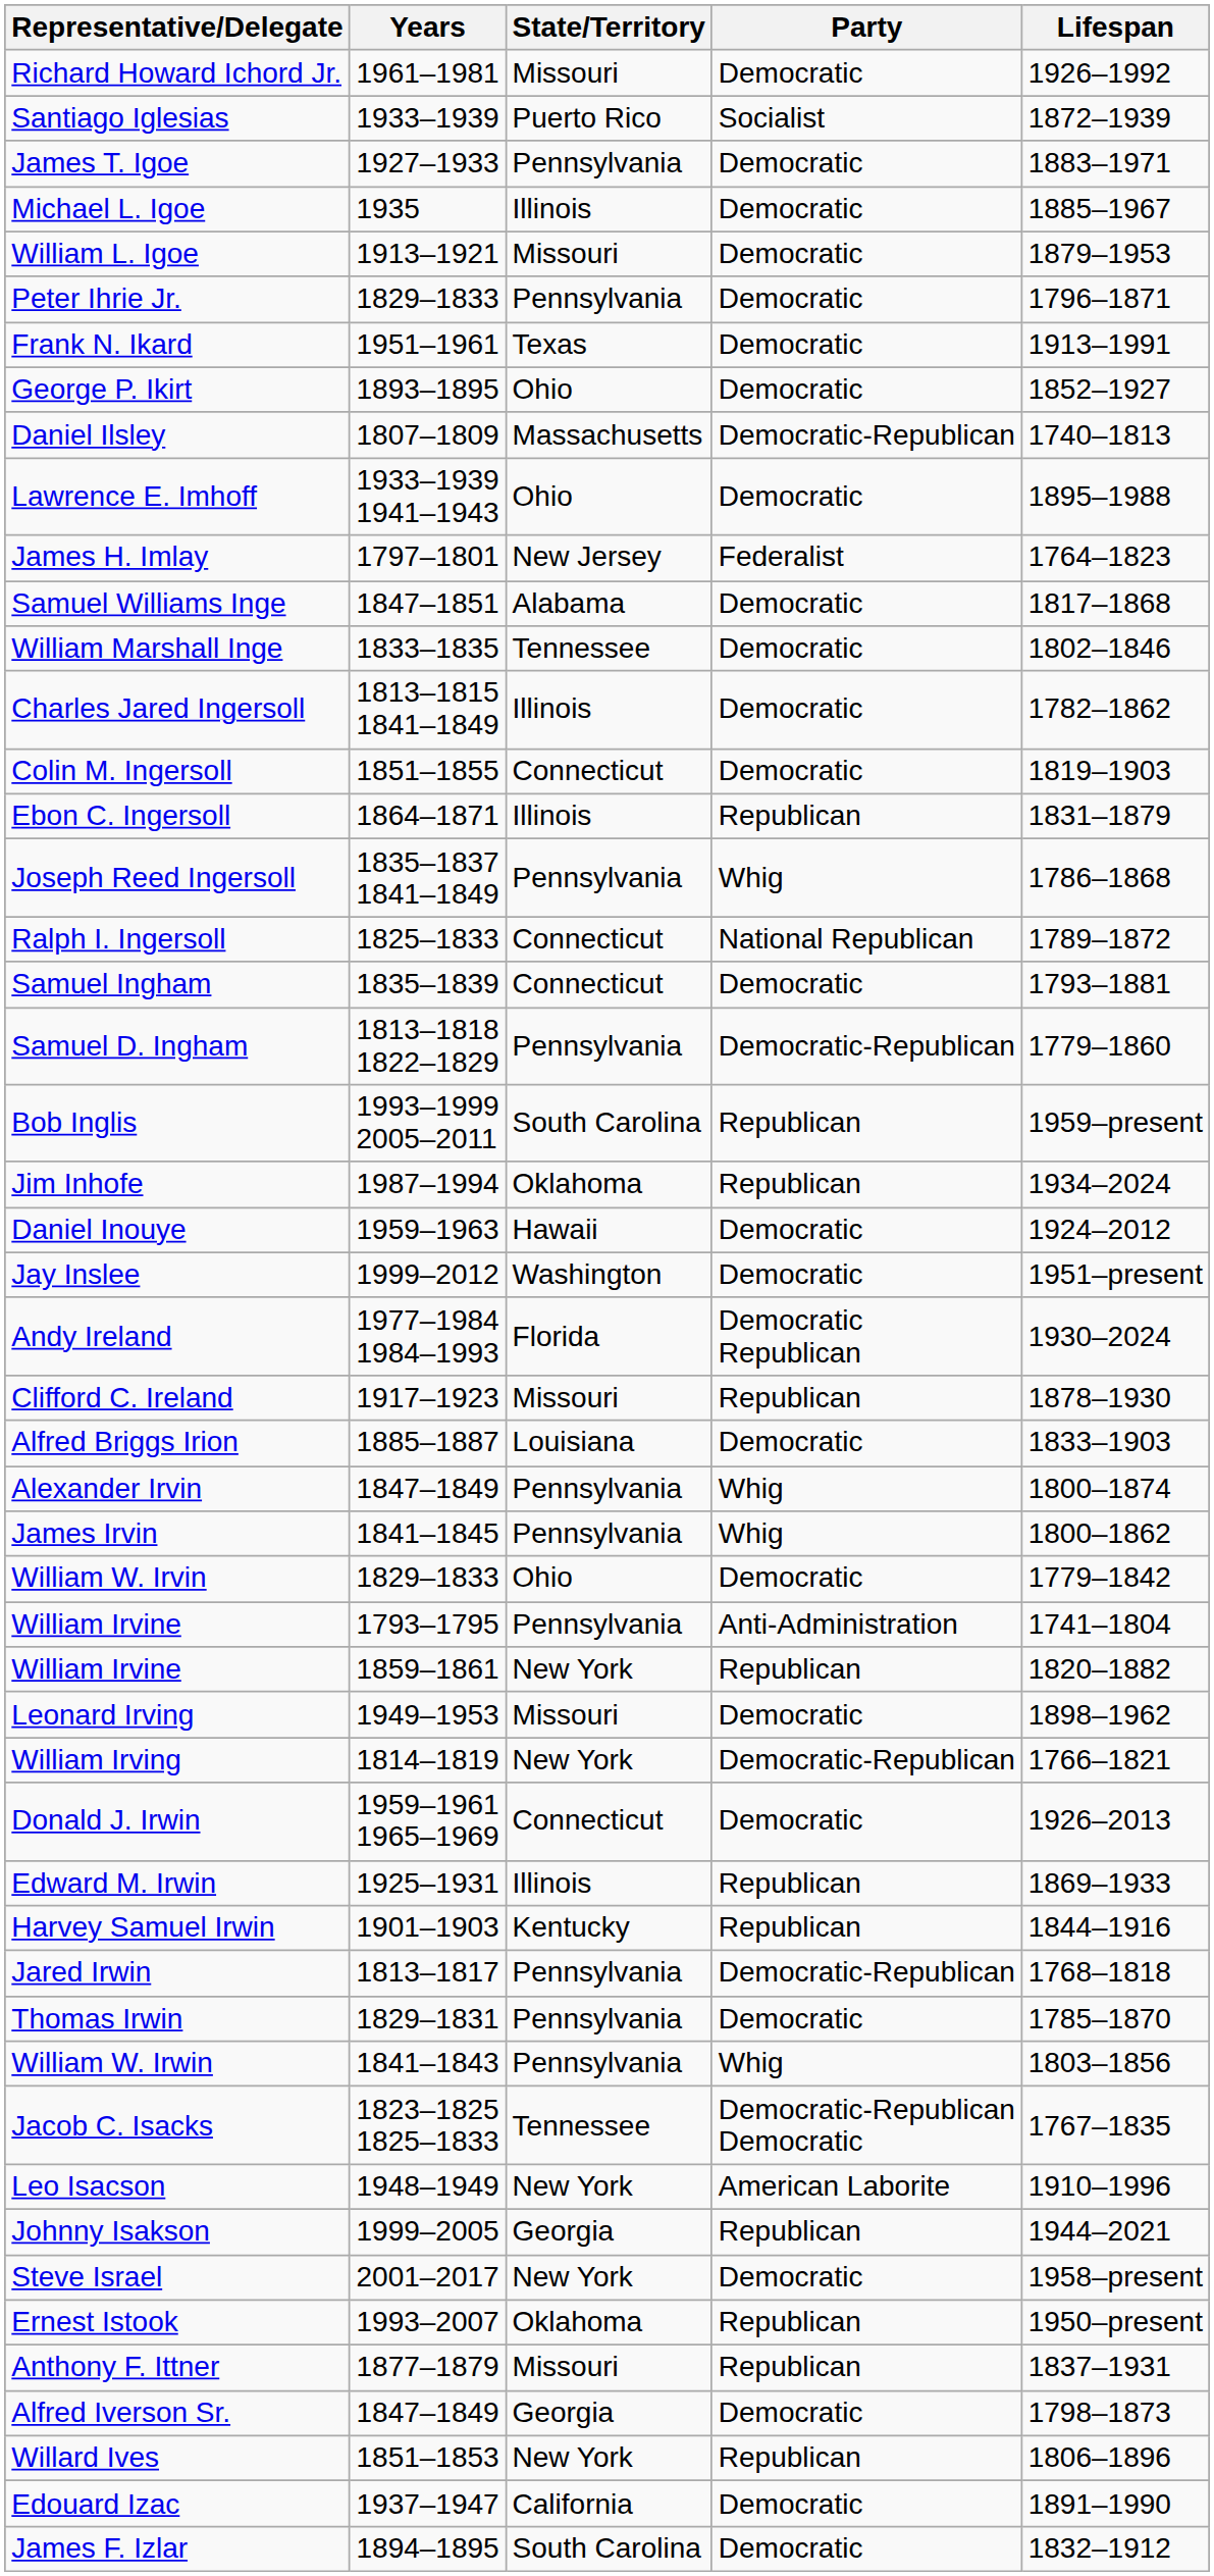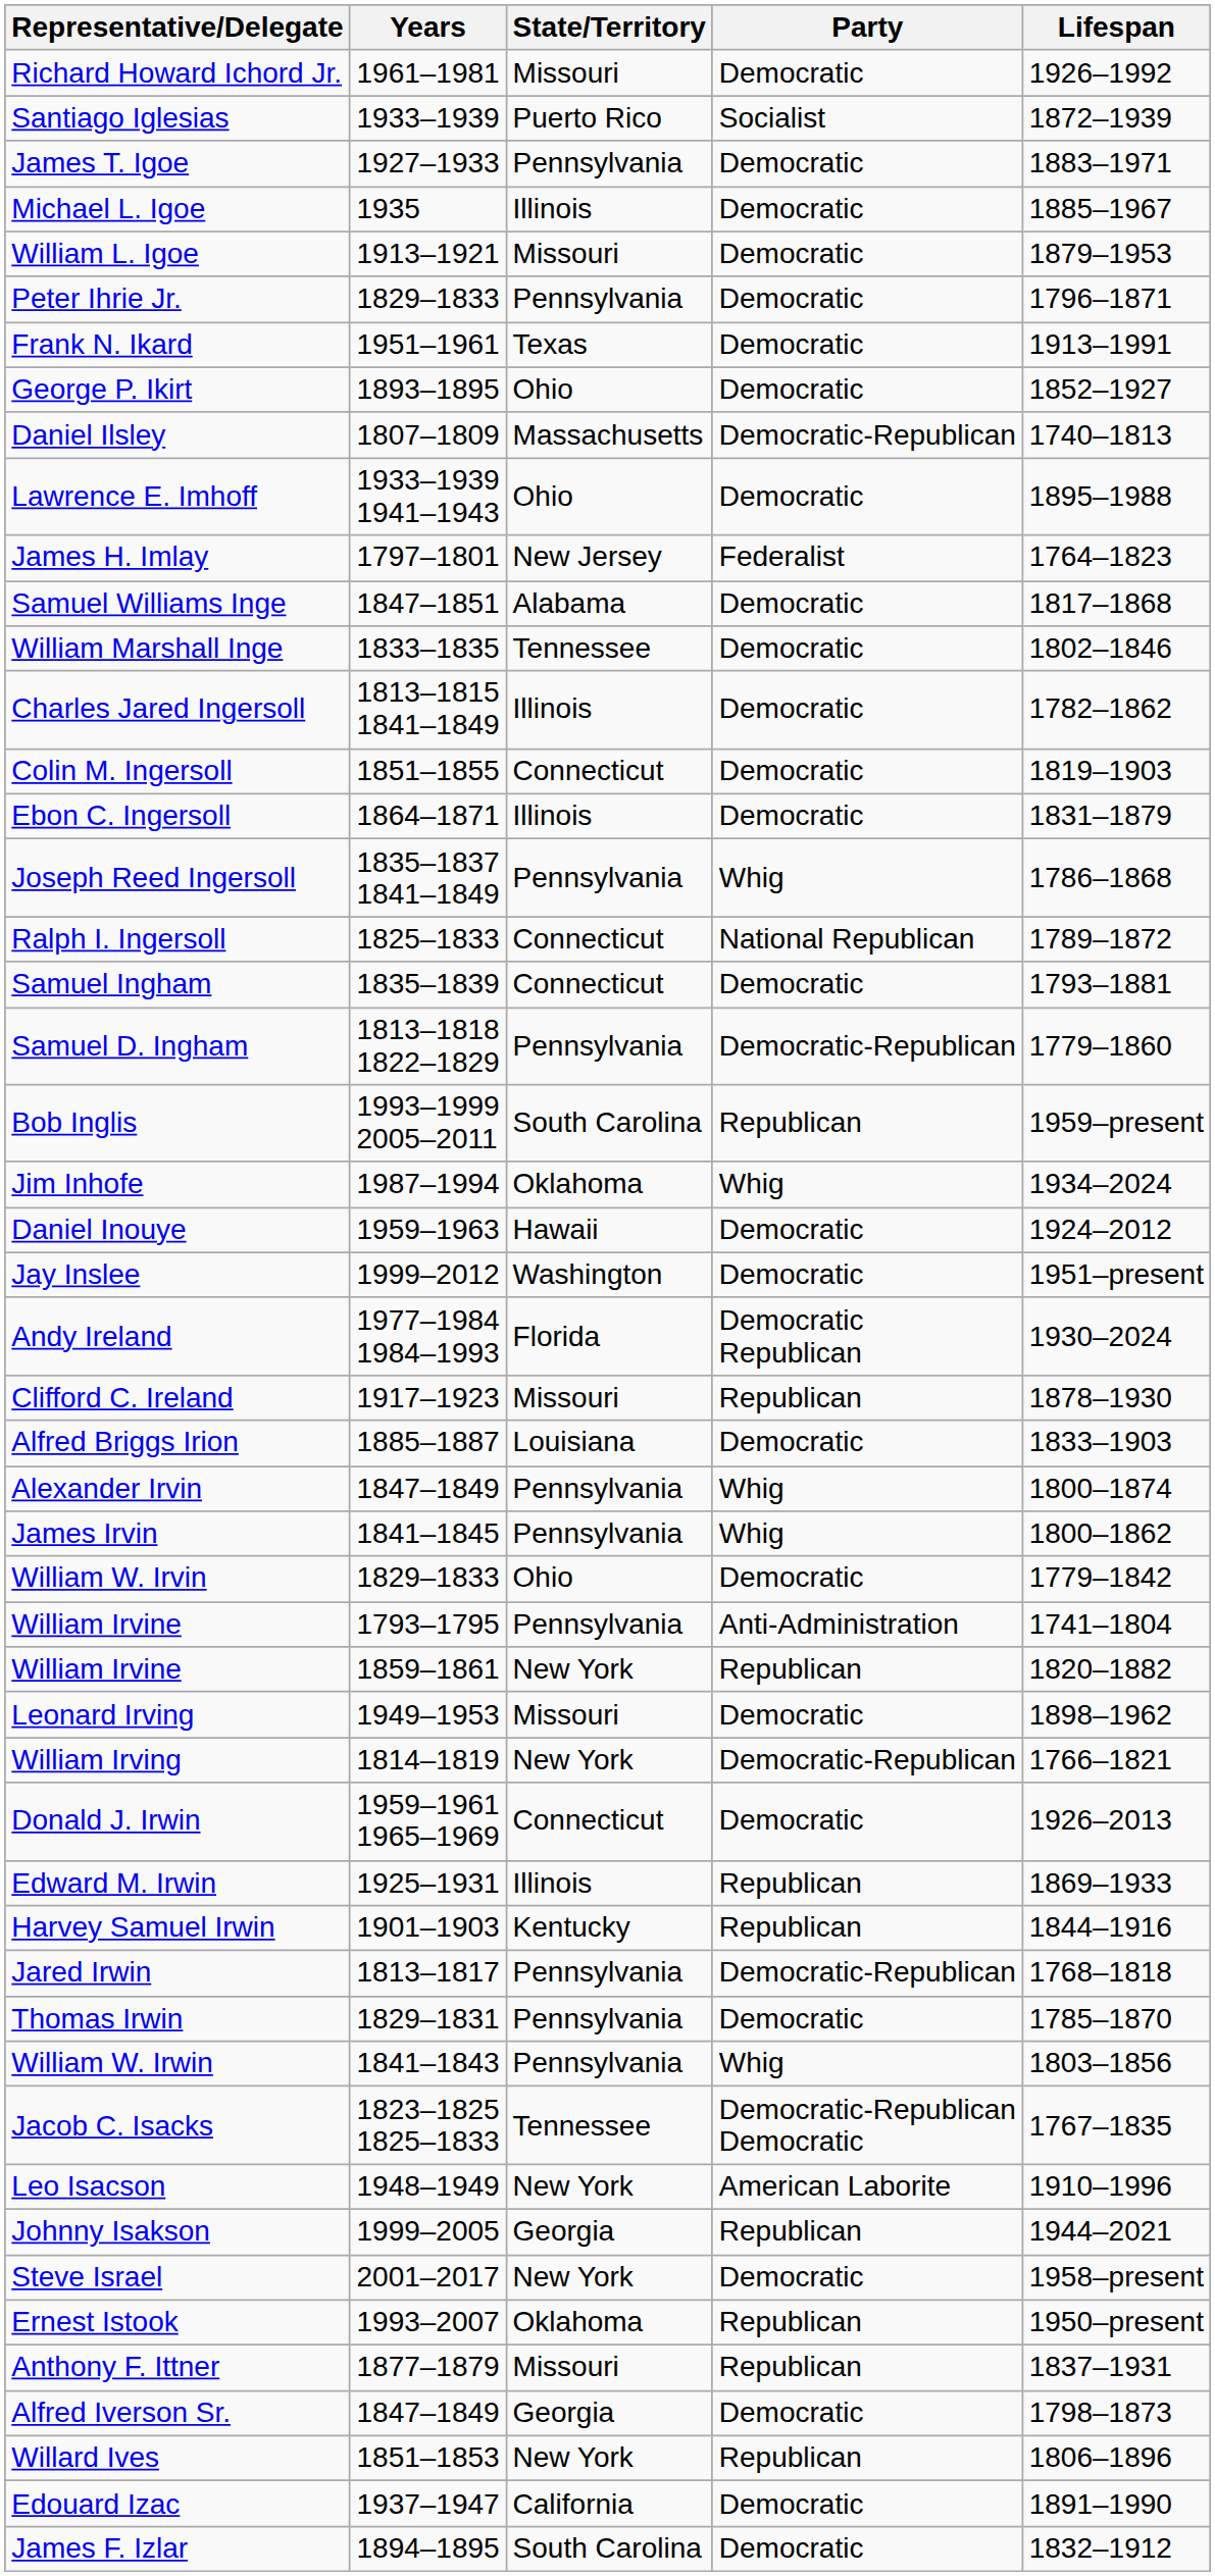Ebon C. Ingersoll | Party: Republican -> Democratic
Jim Inhofe | Party: Republican -> Whig
